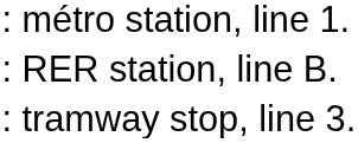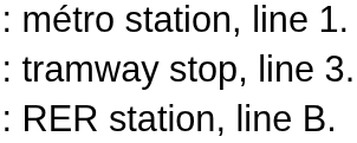rows swapped: : RER station, line B. <-> : tramway stop, line 3.
